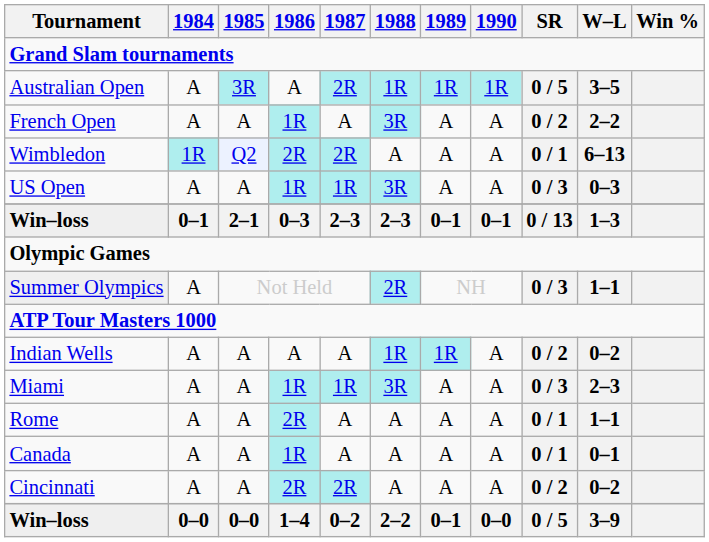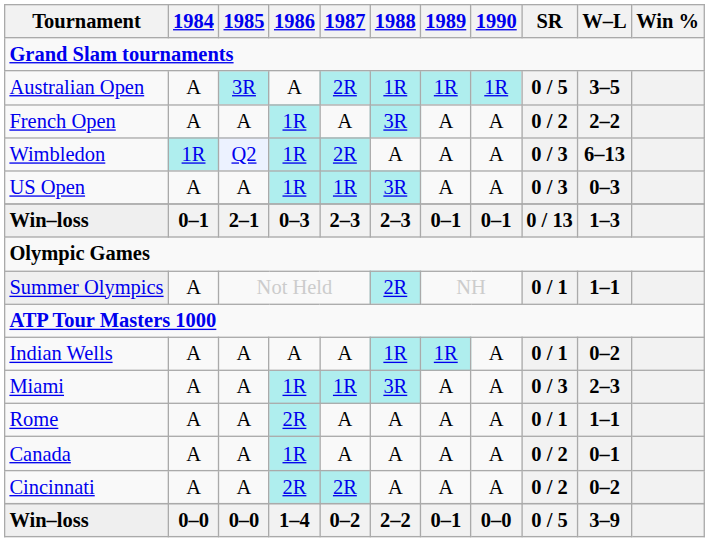Wimbledon | 1986: 2R -> 1R
Wimbledon | SR: 0 / 1 -> 0 / 3
Summer Olympics | SR: 0 / 3 -> 0 / 1
Indian Wells | SR: 0 / 2 -> 0 / 1
Canada | SR: 0 / 1 -> 0 / 2
